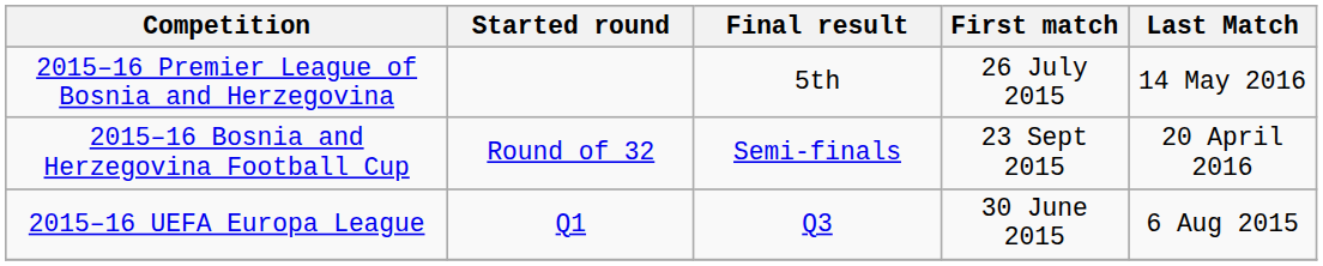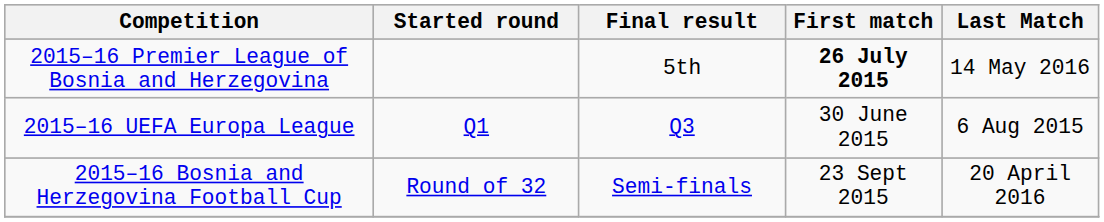2015–16 Premier League of Bosnia and Herzegovina | First match: normal -> bold
rows swapped: 2015–16 Bosnia and Herzegovina Football Cup <-> 2015–16 UEFA Europa League
